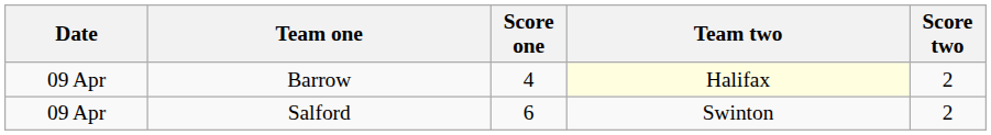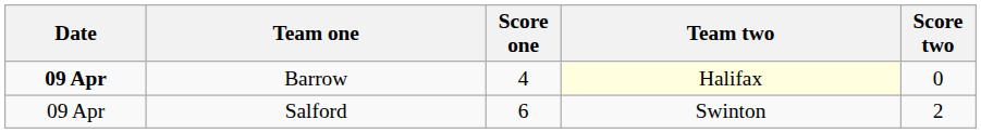Barrow | Date: normal -> bold
Barrow | Score two: 2 -> 0
